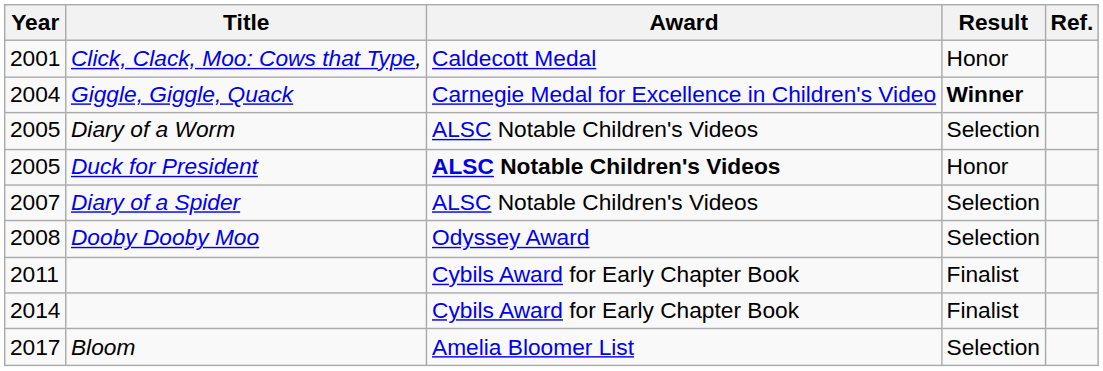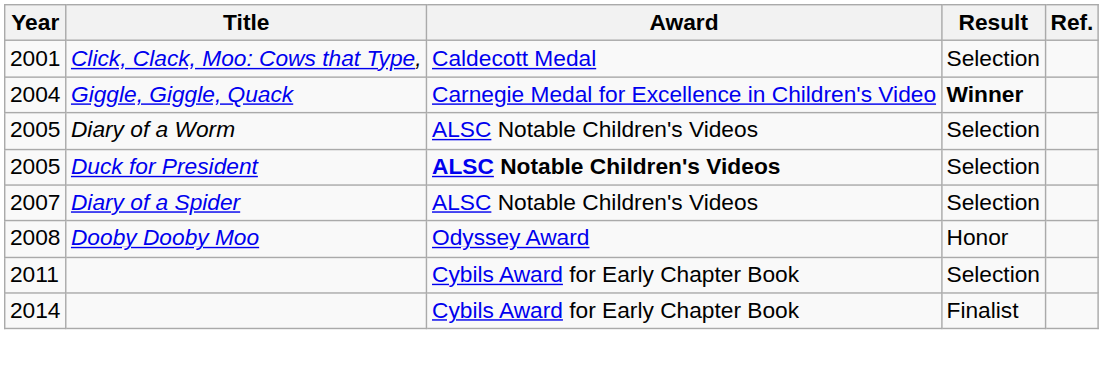2001 | Result: Honor -> Selection
2005 / Duck for President | Result: Honor -> Selection
2008 | Result: Selection -> Honor
2011 | Result: Finalist -> Selection
- row: 2017 | Bloom | Amelia Bloomer List | Selection
